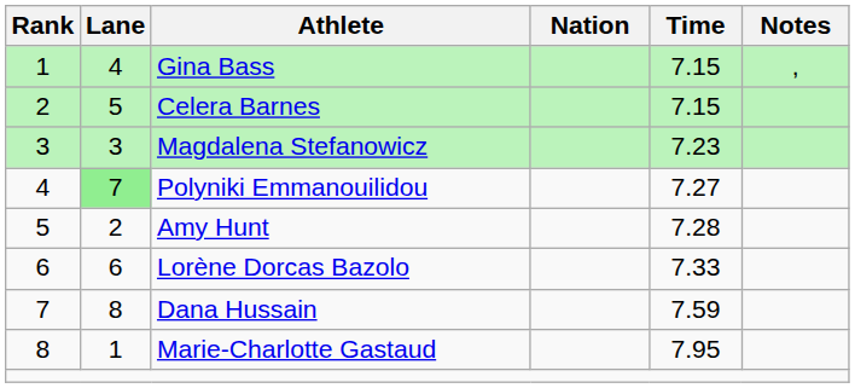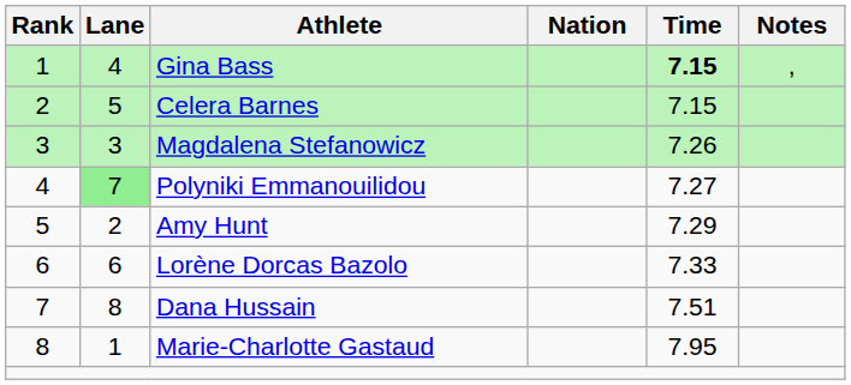Gina Bass | Time: normal -> bold
Magdalena Stefanowicz | Time: 7.23 -> 7.26
Amy Hunt | Time: 7.28 -> 7.29
Dana Hussain | Time: 7.59 -> 7.51
